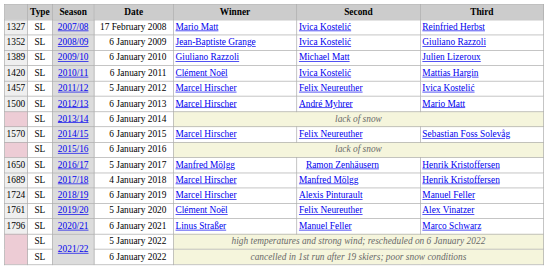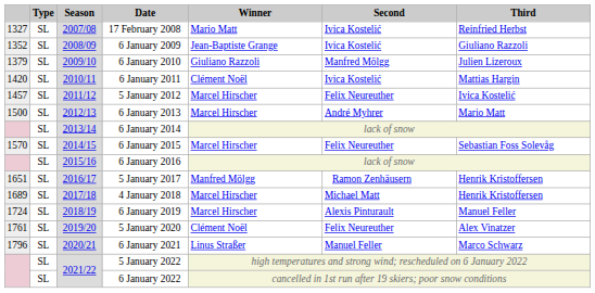6 January 2010 | column 1: 1389 -> 1379
6 January 2010 | Second: Michael Matt -> Manfred Mölgg
5 January 2017 | column 1: 1650 -> 1651
4 January 2018 | Second: Manfred Mölgg -> Michael Matt
